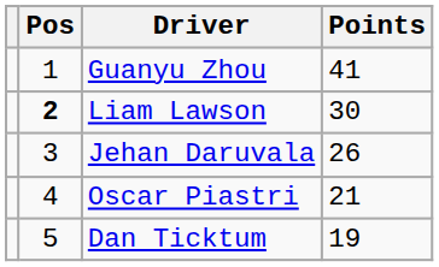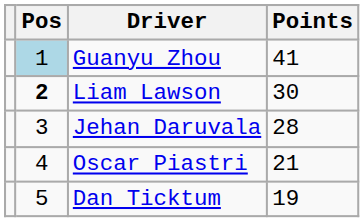Guanyu Zhou | Pos: no background -> lightblue background
Jehan Daruvala | Points: 26 -> 28
